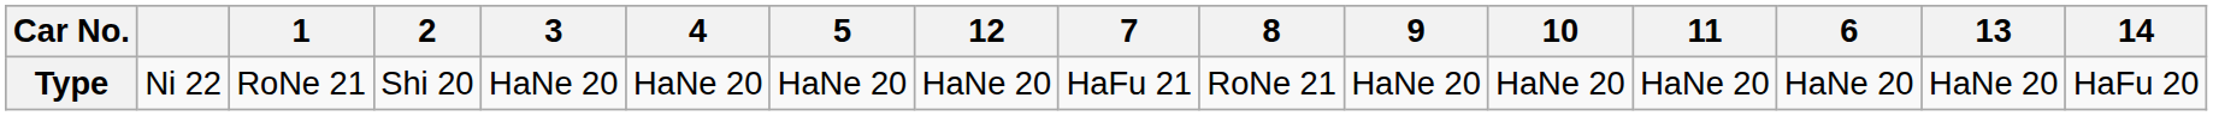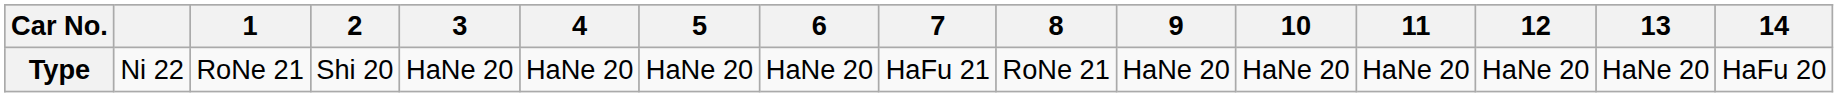columns swapped: 6 <-> 12
